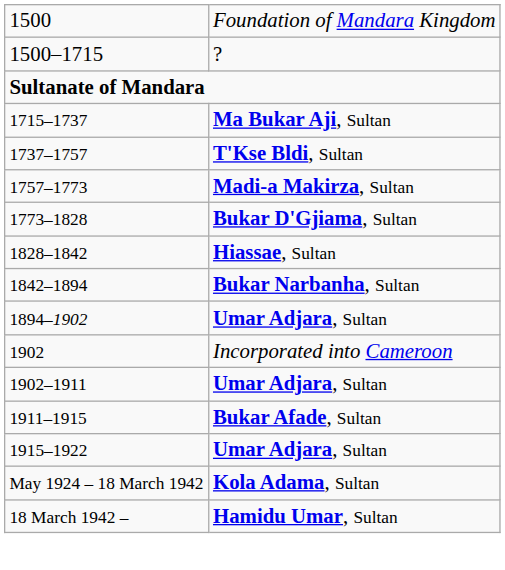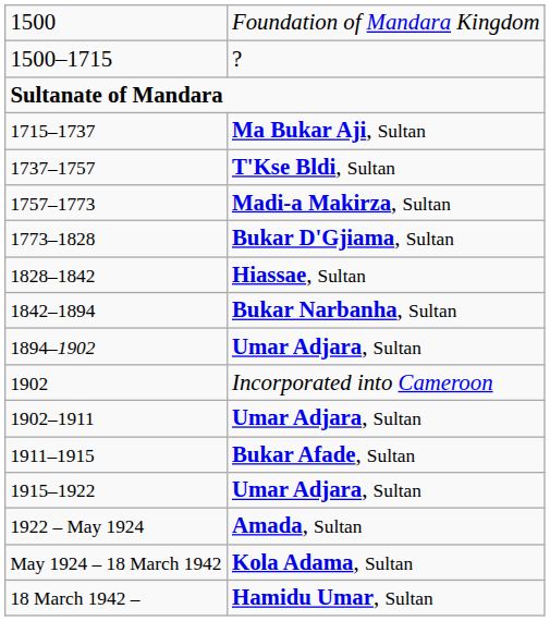+ row: 1922 – May 1924 | Amada, Sultan
